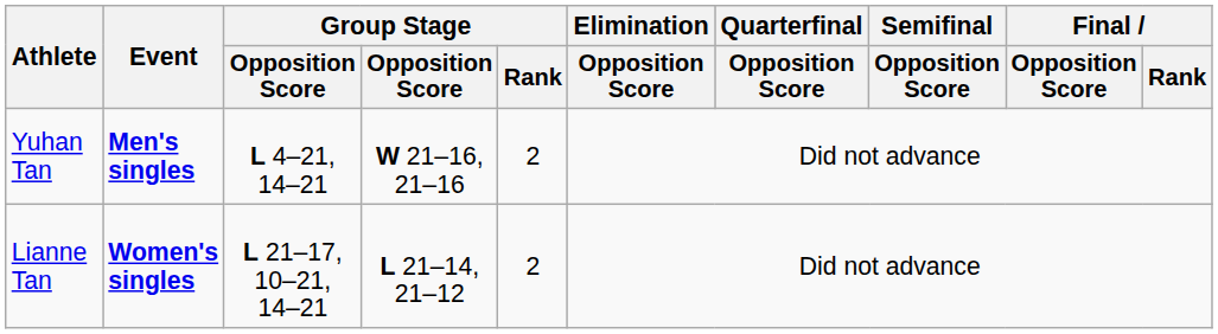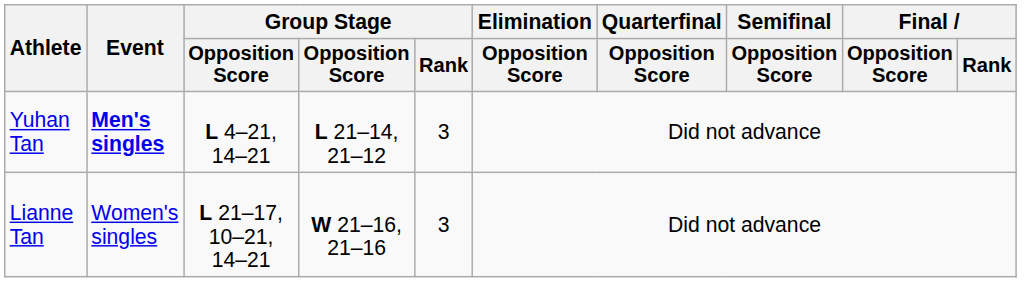Yuhan Tan | column 4: W 21–16, 21–16 -> L 21–14, 21–12
Yuhan Tan | Group Stage / Rank: 2 -> 3
Lianne Tan | Event: bold -> normal
Lianne Tan | column 4: L 21–14, 21–12 -> W 21–16, 21–16
Lianne Tan | Group Stage / Rank: 2 -> 3
